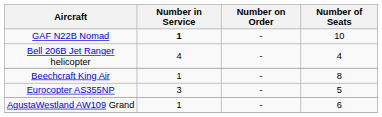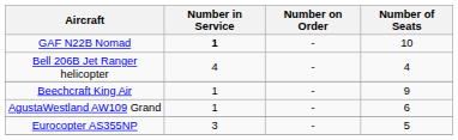Beechcraft King Air | Number of Seats: 8 -> 9
rows swapped: AgustaWestland AW109 Grand <-> Eurocopter AS355NP
